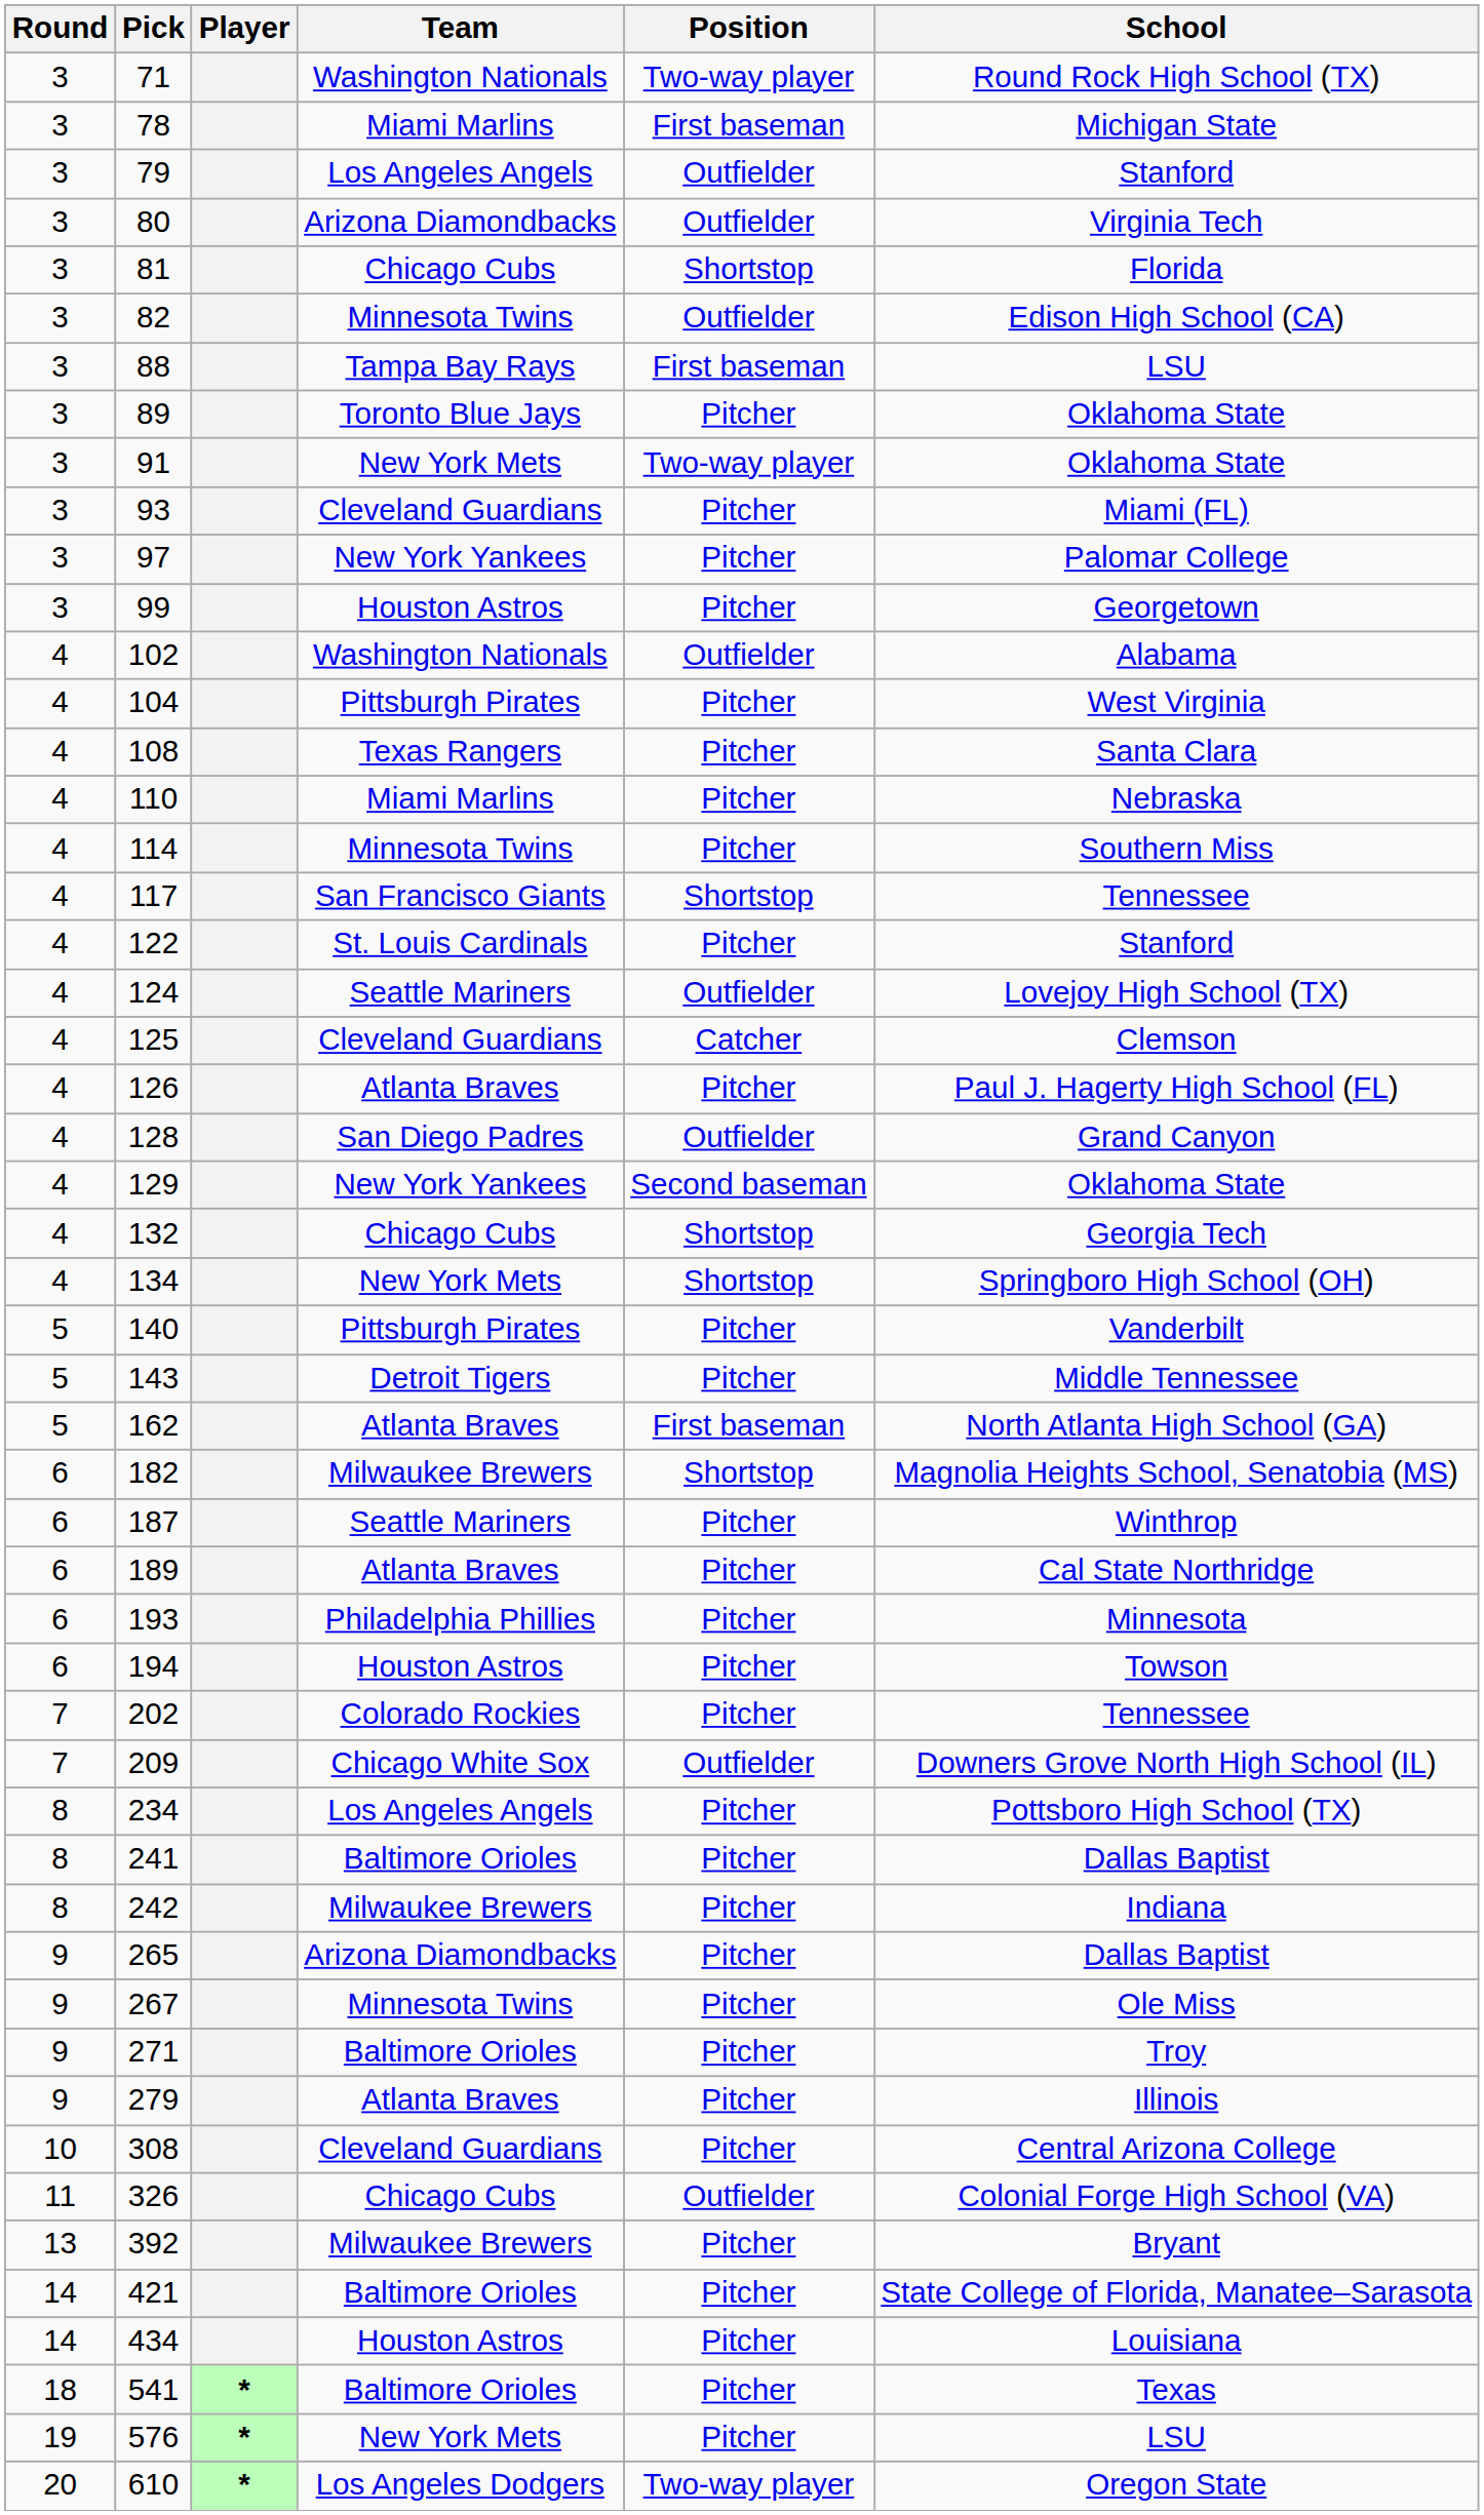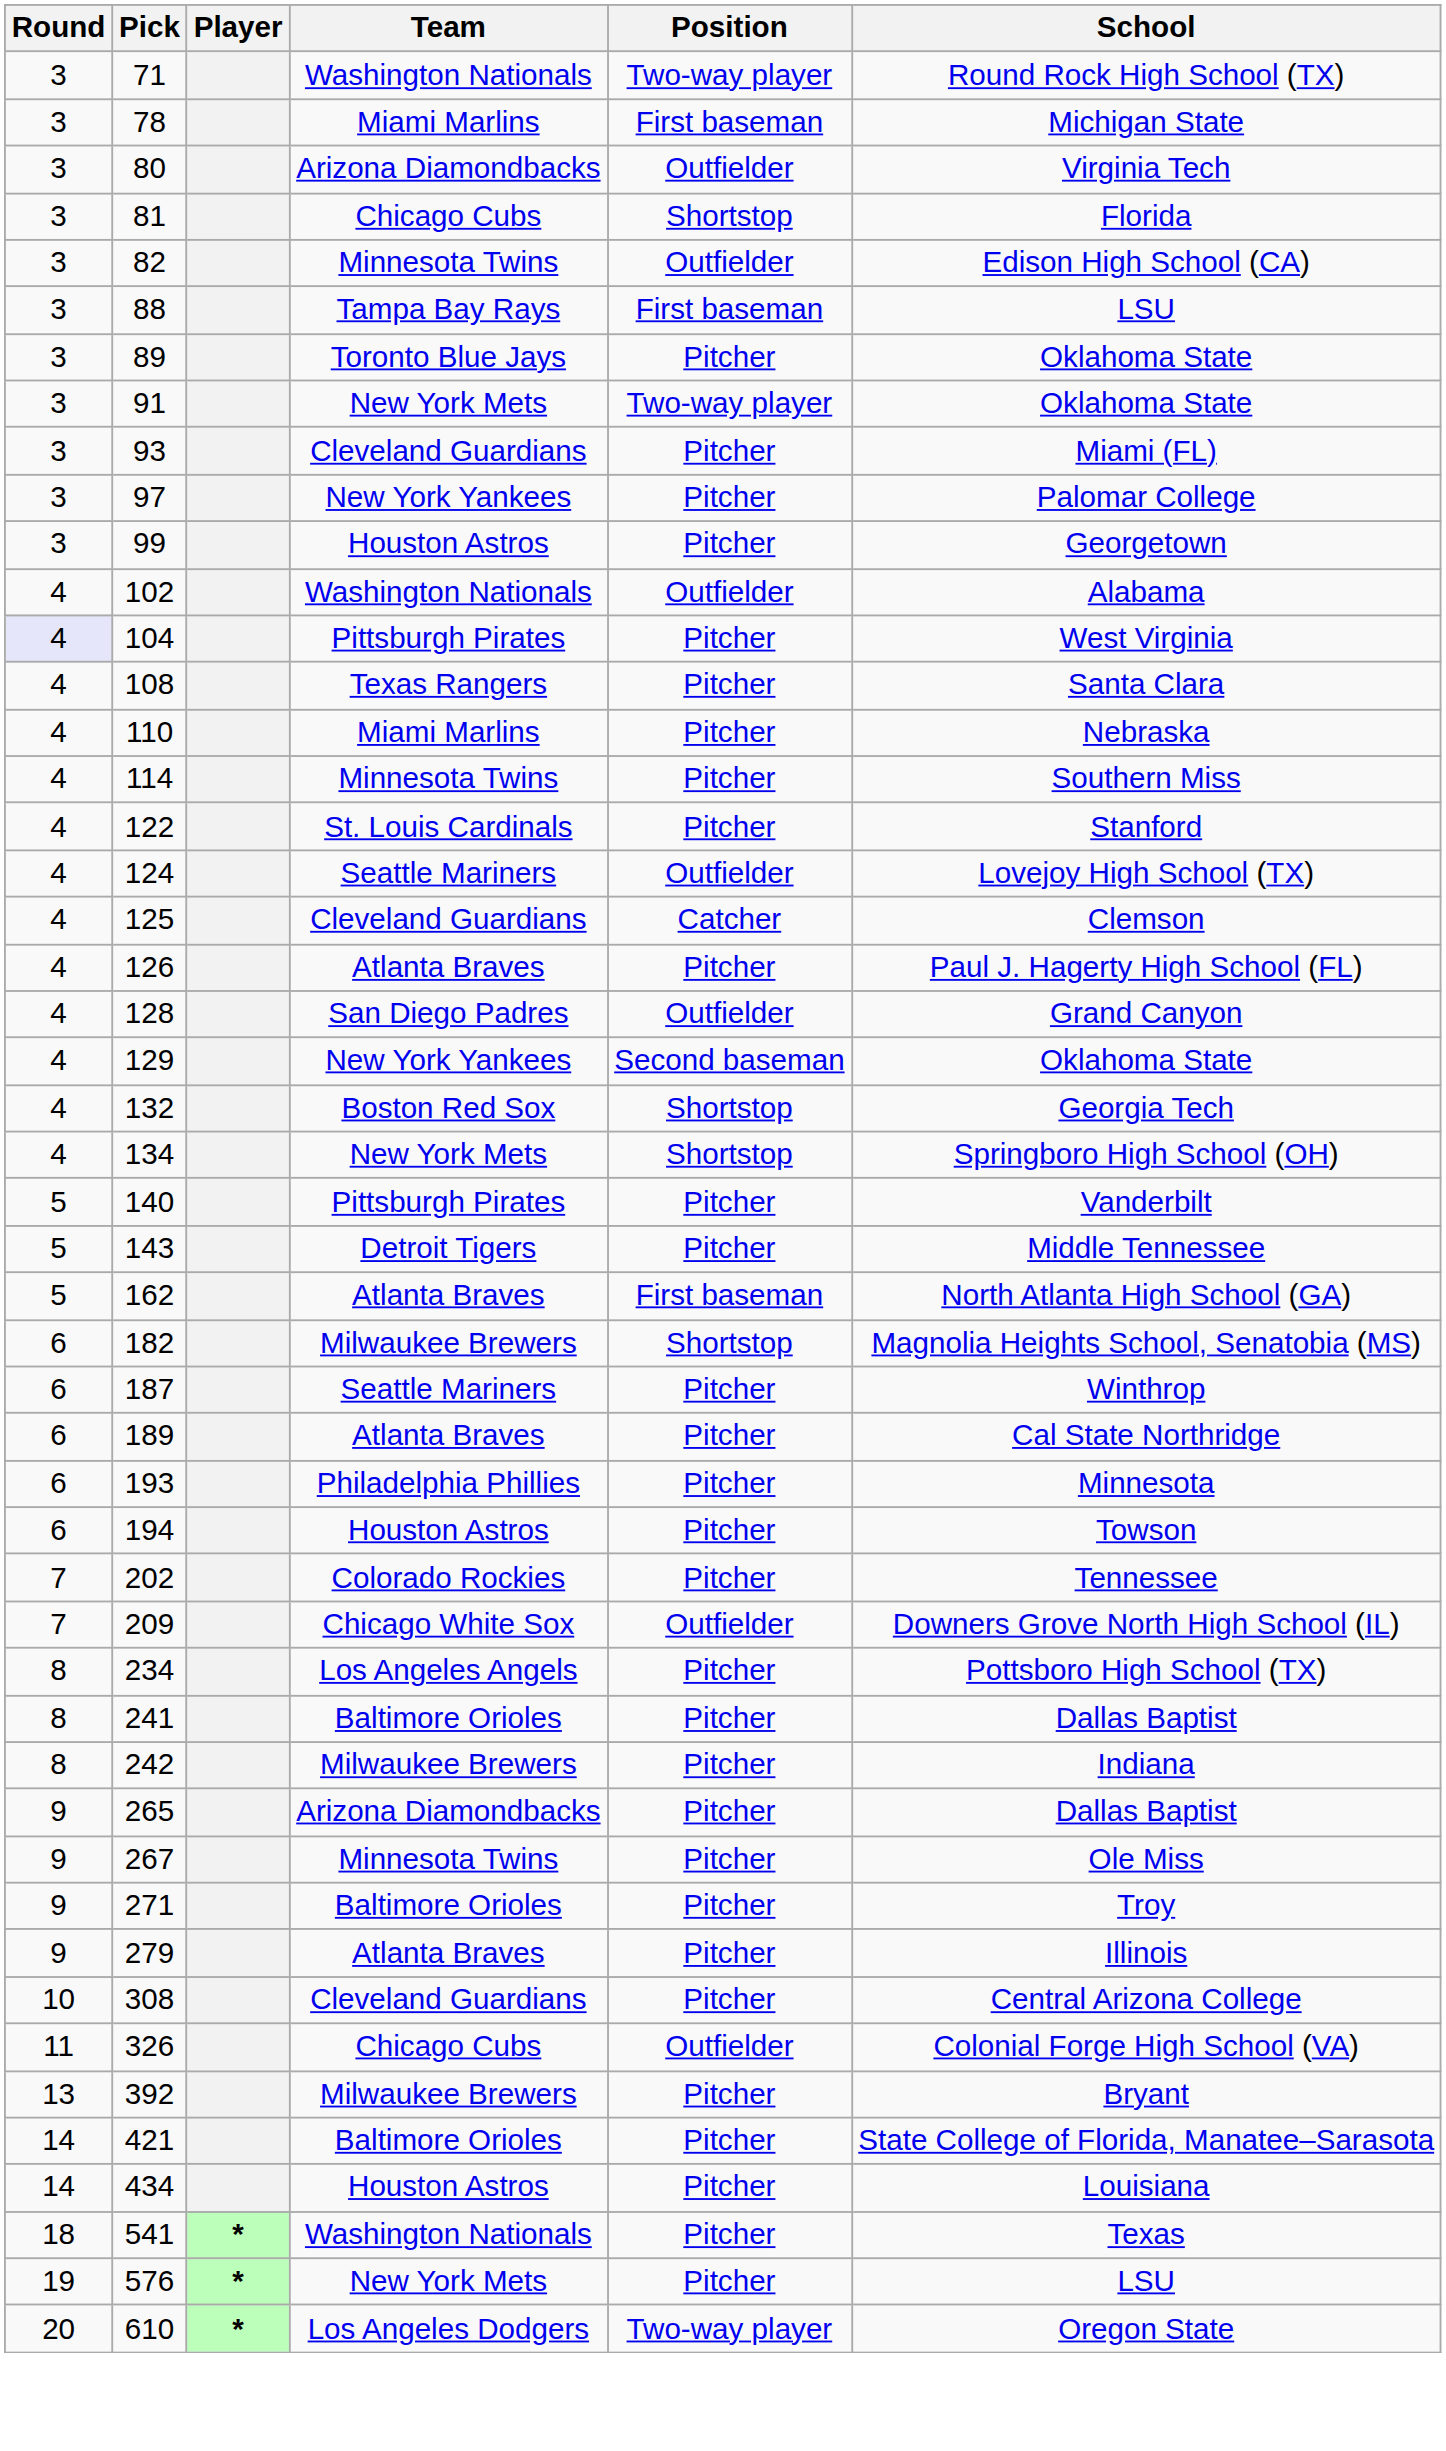- row: 3 | 79 | Los Angeles Angels | Outfielder | Stanford
104 | Round: no background -> lavender background
- row: 4 | 117 | San Francisco Giants | Shortstop | Tennessee
132 | Team: Chicago Cubs -> Boston Red Sox
541 | Team: Baltimore Orioles -> Washington Nationals
